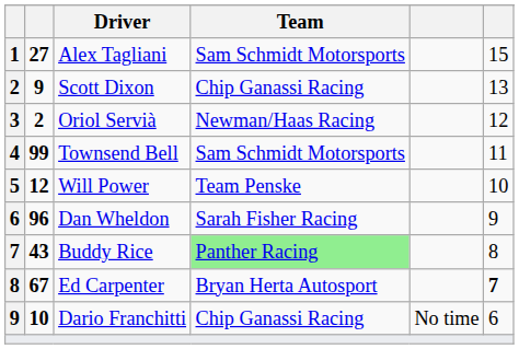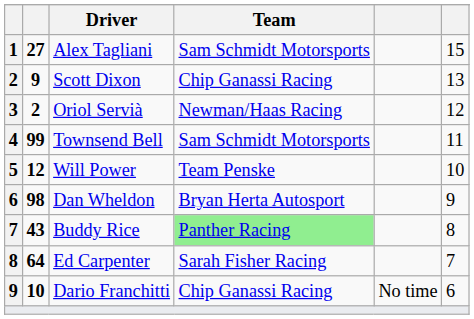Dan Wheldon | column 2: 96 -> 98
Dan Wheldon | Team: Sarah Fisher Racing -> Bryan Herta Autosport
Ed Carpenter | column 2: 67 -> 64
Ed Carpenter | Team: Bryan Herta Autosport -> Sarah Fisher Racing
Ed Carpenter | column 6: bold -> normal
